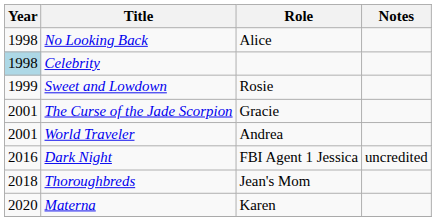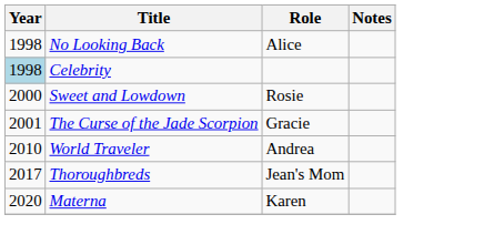Sweet and Lowdown | Year: 1999 -> 2000
World Traveler | Year: 2001 -> 2010
- row: 2016 | Dark Night | FBI Agent 1 Jessica | uncredited
Thoroughbreds | Year: 2018 -> 2017
